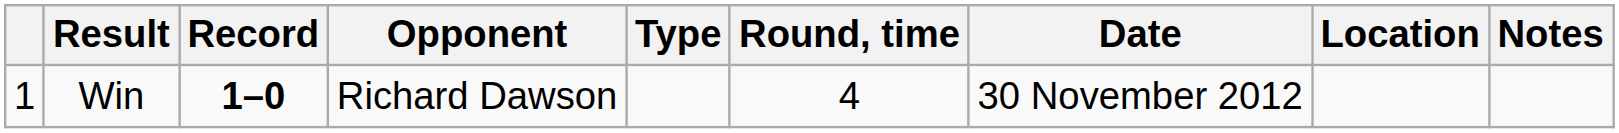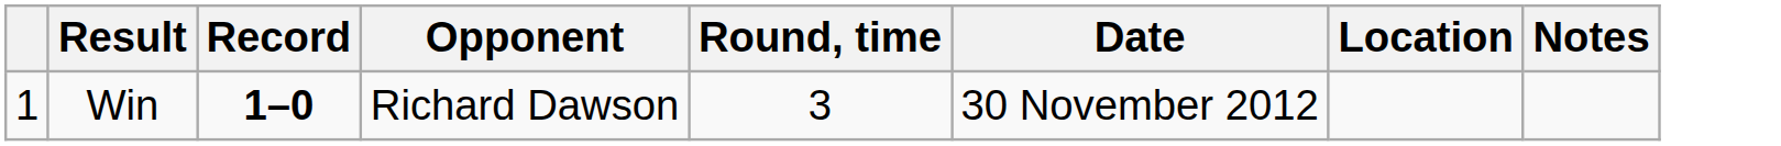- column: Type
Win | Round, time: 4 -> 3
